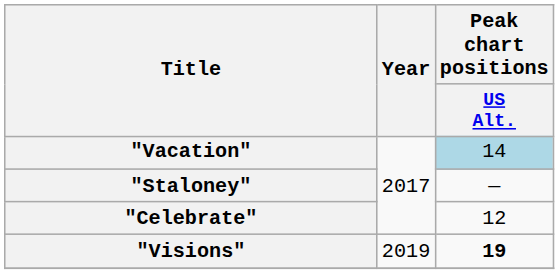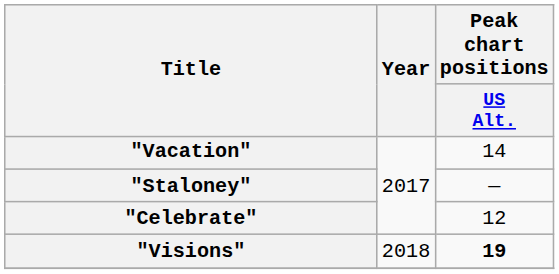"Vacation" | Peak chart positions / US Alt.: lightblue background -> no background
"Visions" | Year: 2019 -> 2018
